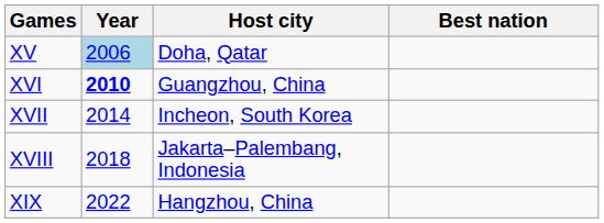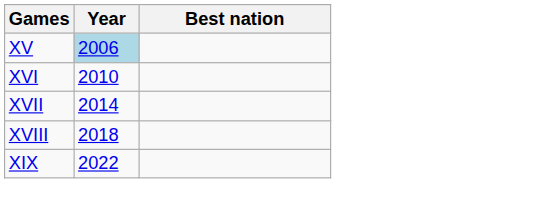- column: Host city | Doha, Qatar | Guangzhou, China | Incheon, South Korea | Jakarta–Palembang, Indonesia | Hangzhou, China
XVI | Year: bold -> normal
